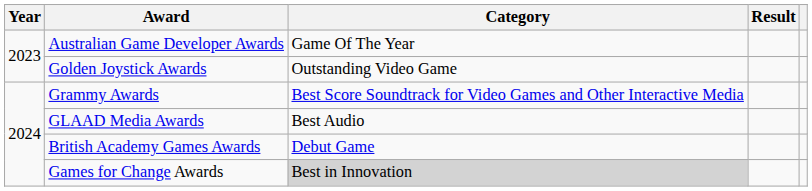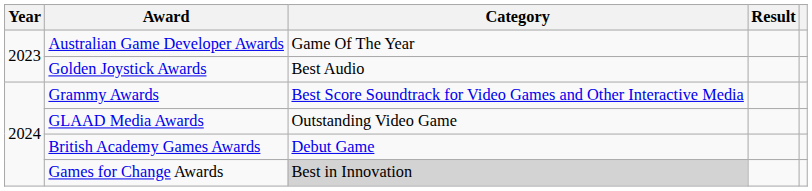Golden Joystick Awards | Category: Outstanding Video Game -> Best Audio
GLAAD Media Awards | Category: Best Audio -> Outstanding Video Game
